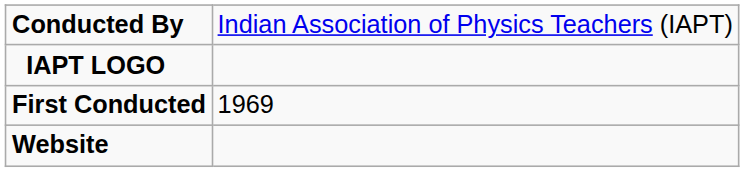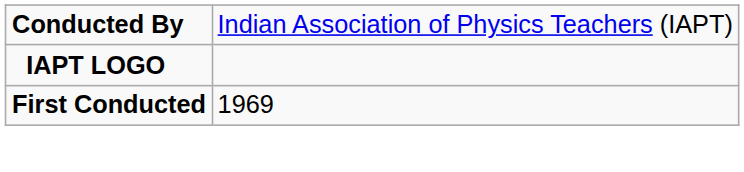- row: Website
